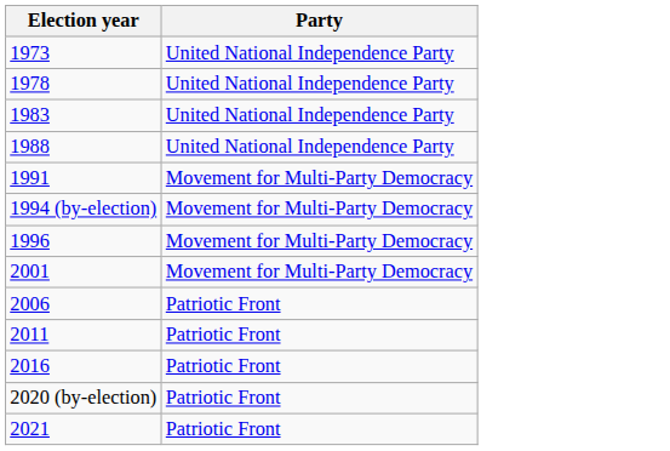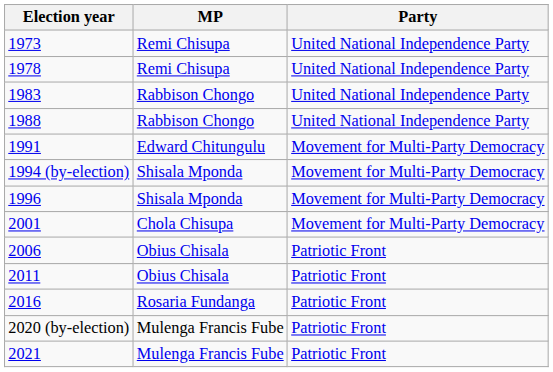+ column: MP | Remi Chisupa | Remi Chisupa | Rabbison Chongo | Rabbison Chongo | Edward Chitungulu | Shisala Mponda | Shisala Mponda | Chola Chisupa | Obius Chisala | Obius Chisala | Rosaria Fundanga | Mulenga Francis Fube | Mulenga Francis Fube
